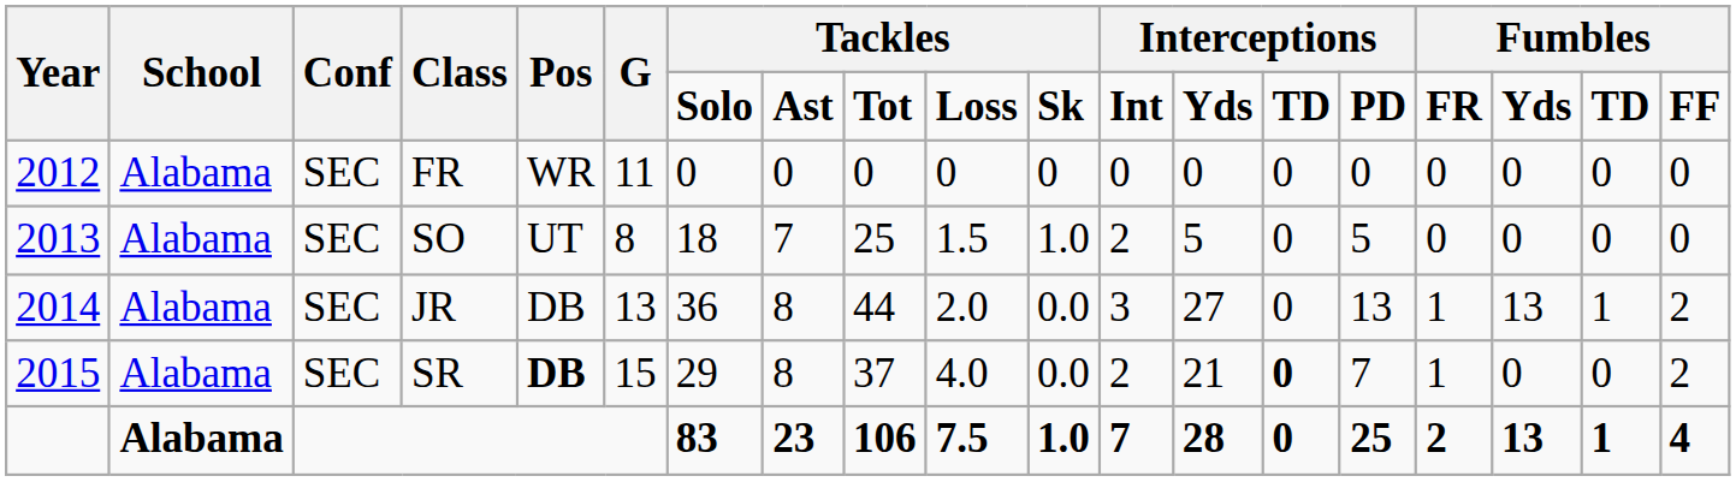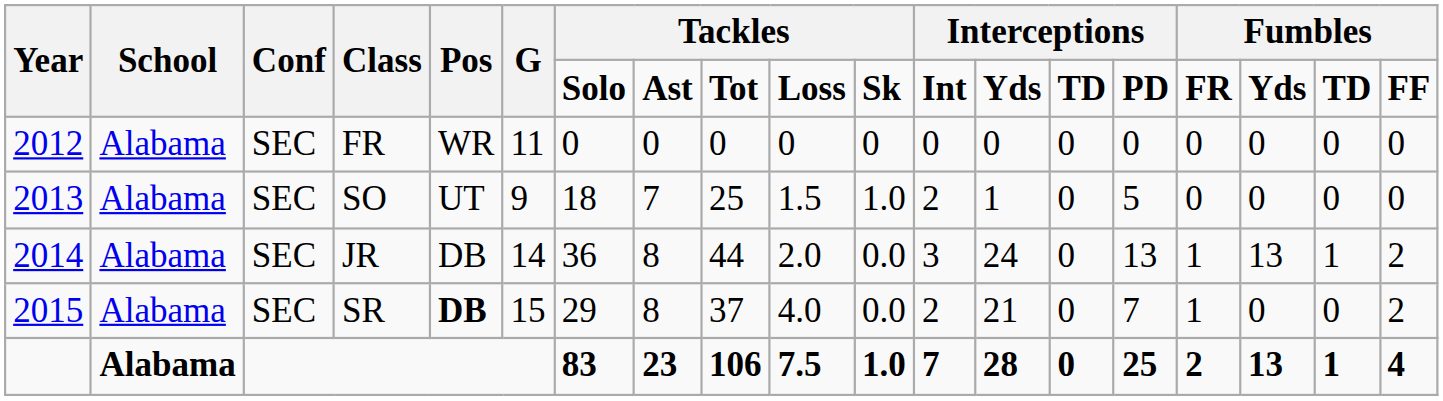SO | G: 8 -> 9
SO | column 13: 5 -> 1
JR | G: 13 -> 14
JR | column 13: 27 -> 24
SR | column 14: bold -> normal
